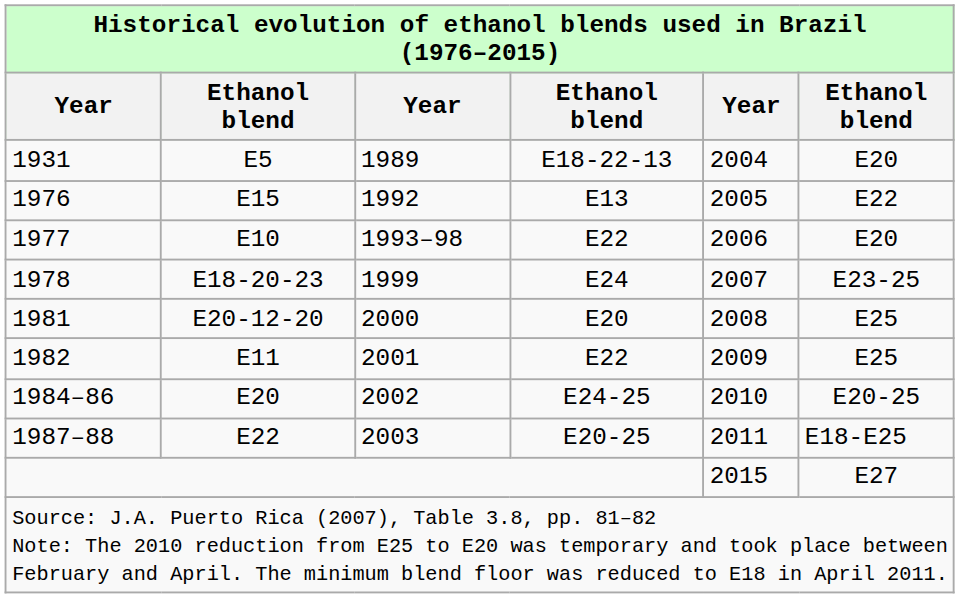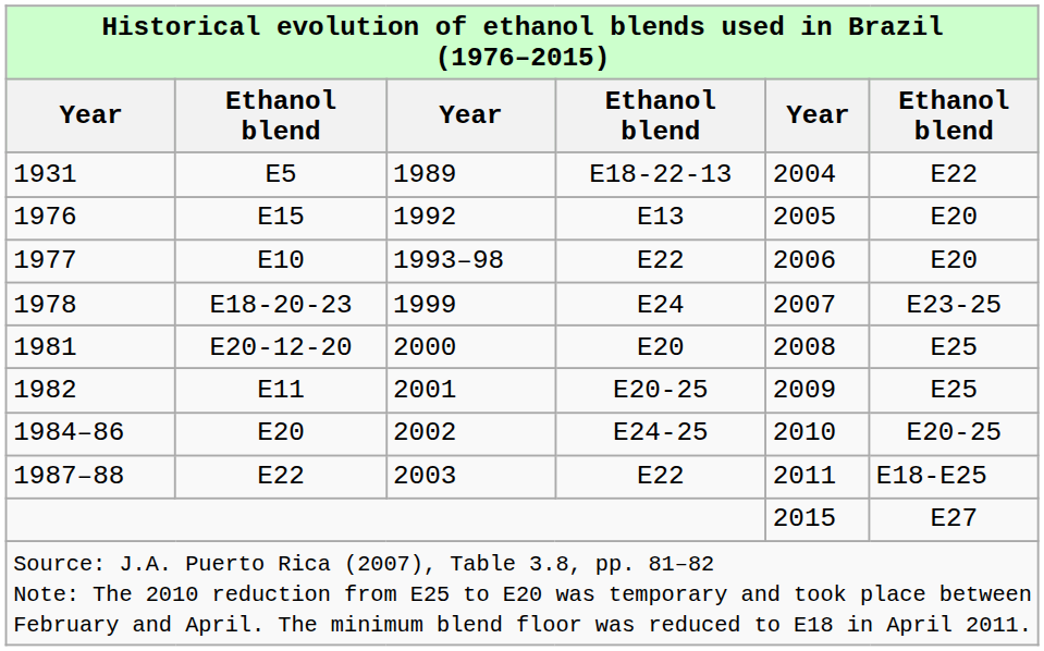1931 | column 6: E20 -> E22
1976 | column 6: E22 -> E20
1982 | column 4: E22 -> E20-25
1987–88 | column 4: E20-25 -> E22
